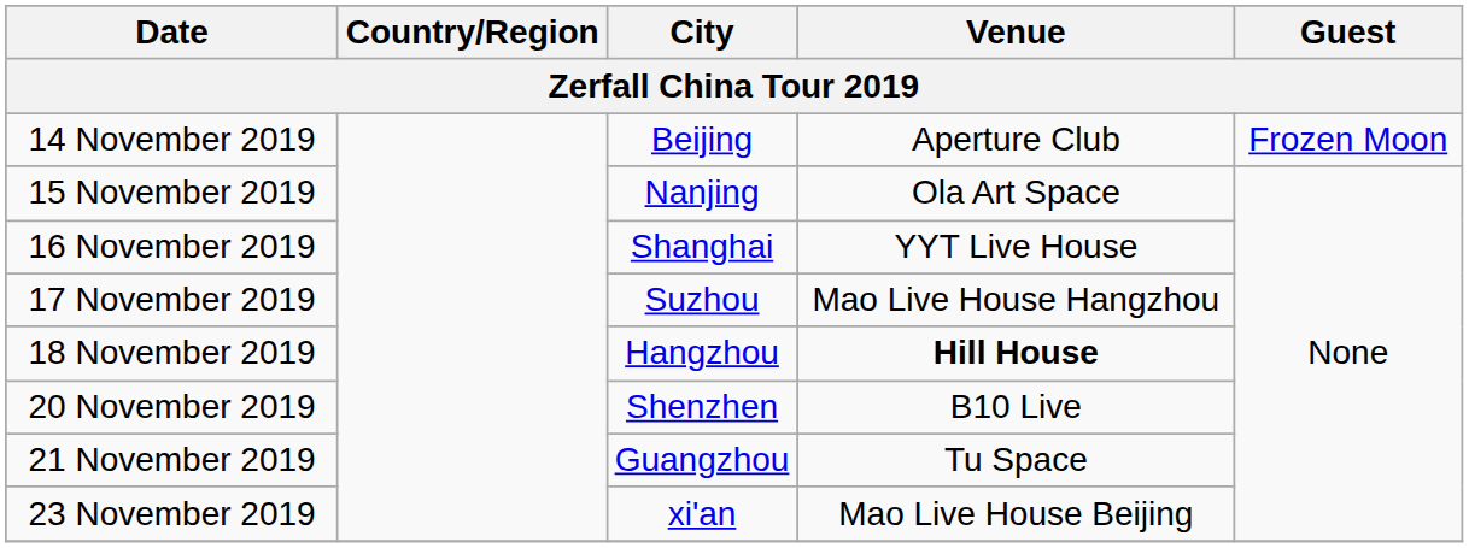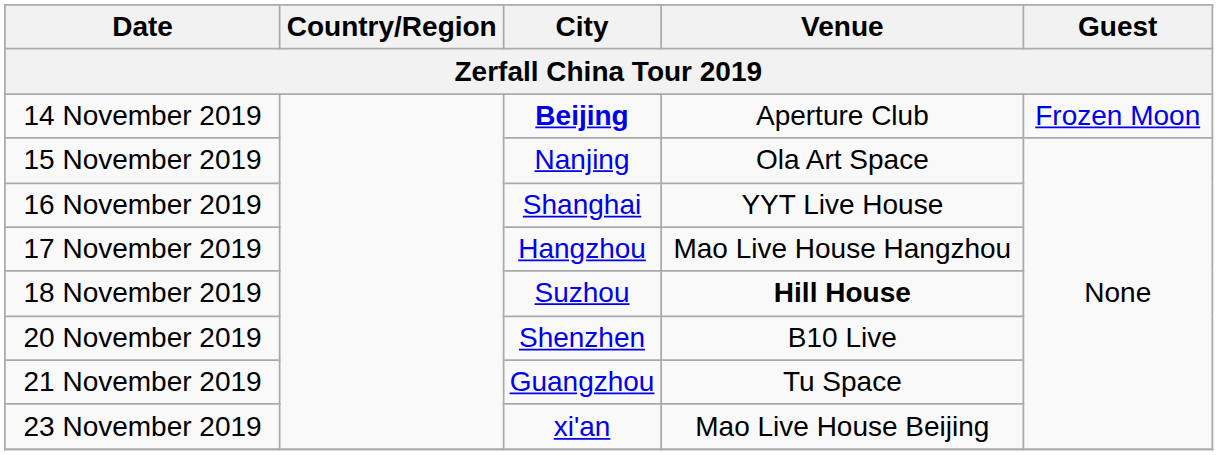14 November 2019 | City: normal -> bold
17 November 2019 | City: Suzhou -> Hangzhou
18 November 2019 | City: Hangzhou -> Suzhou
